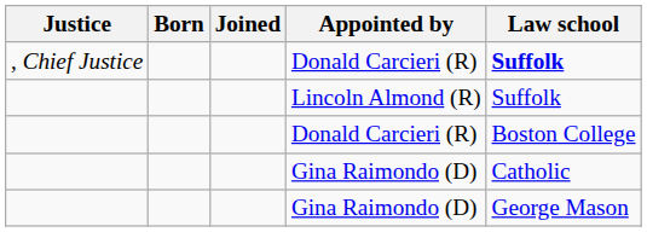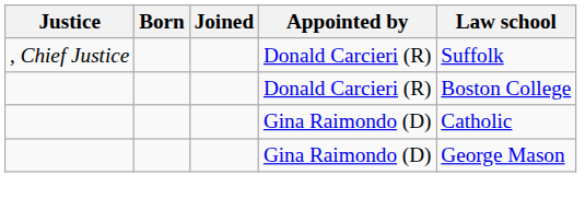, Chief Justice / Donald Carcieri (R) | Law school: bold -> normal
- row: Lincoln Almond (R) | Suffolk
